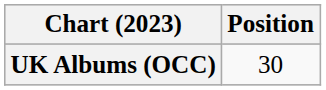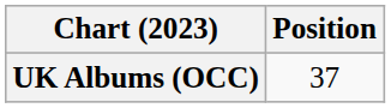UK Albums (OCC) | Position: 30 -> 37
